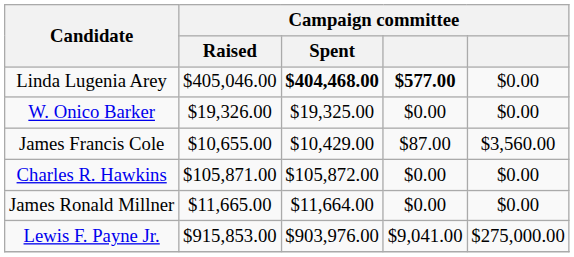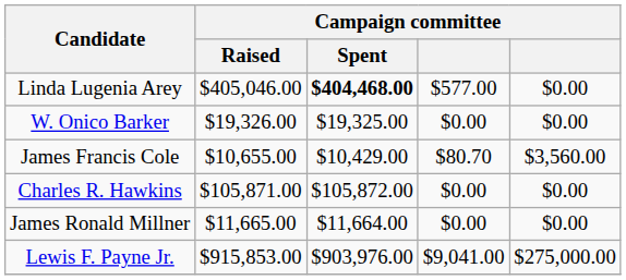Linda Lugenia Arey | column 4: bold -> normal
James Francis Cole | column 4: $87.00 -> $80.70
